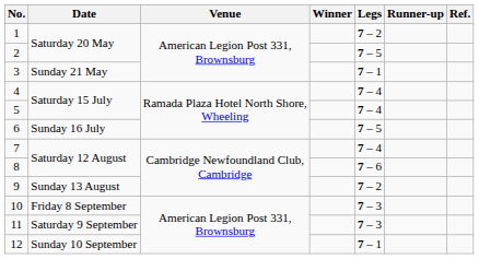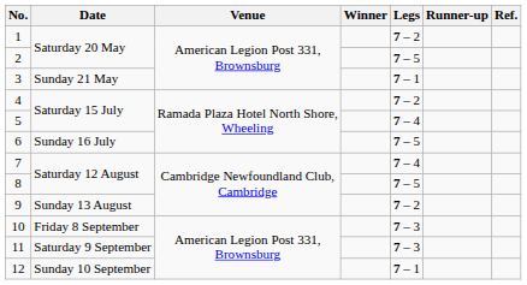4 | Legs: 7 – 4 -> 7 – 2
8 | Legs: 7 – 6 -> 7 – 5
